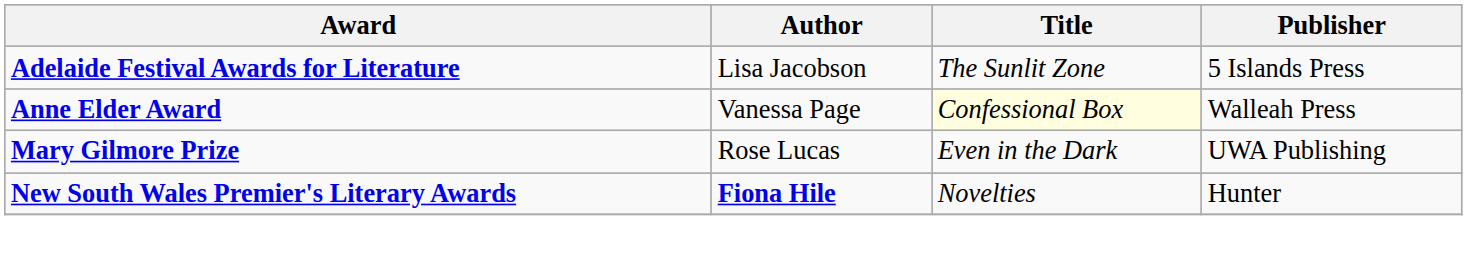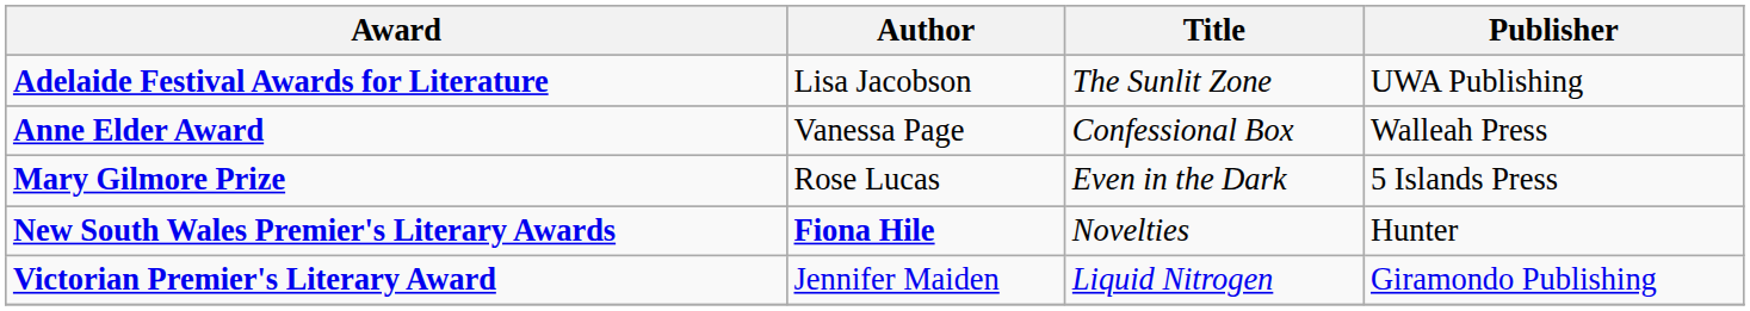Adelaide Festival Awards for Literature | Publisher: 5 Islands Press -> UWA Publishing
Anne Elder Award | Title: lightyellow background -> no background
Mary Gilmore Prize | Publisher: UWA Publishing -> 5 Islands Press
+ row: Victorian Premier's Literary Award | Jennifer Maiden | Liquid Nitrogen | Giramondo Publishing
